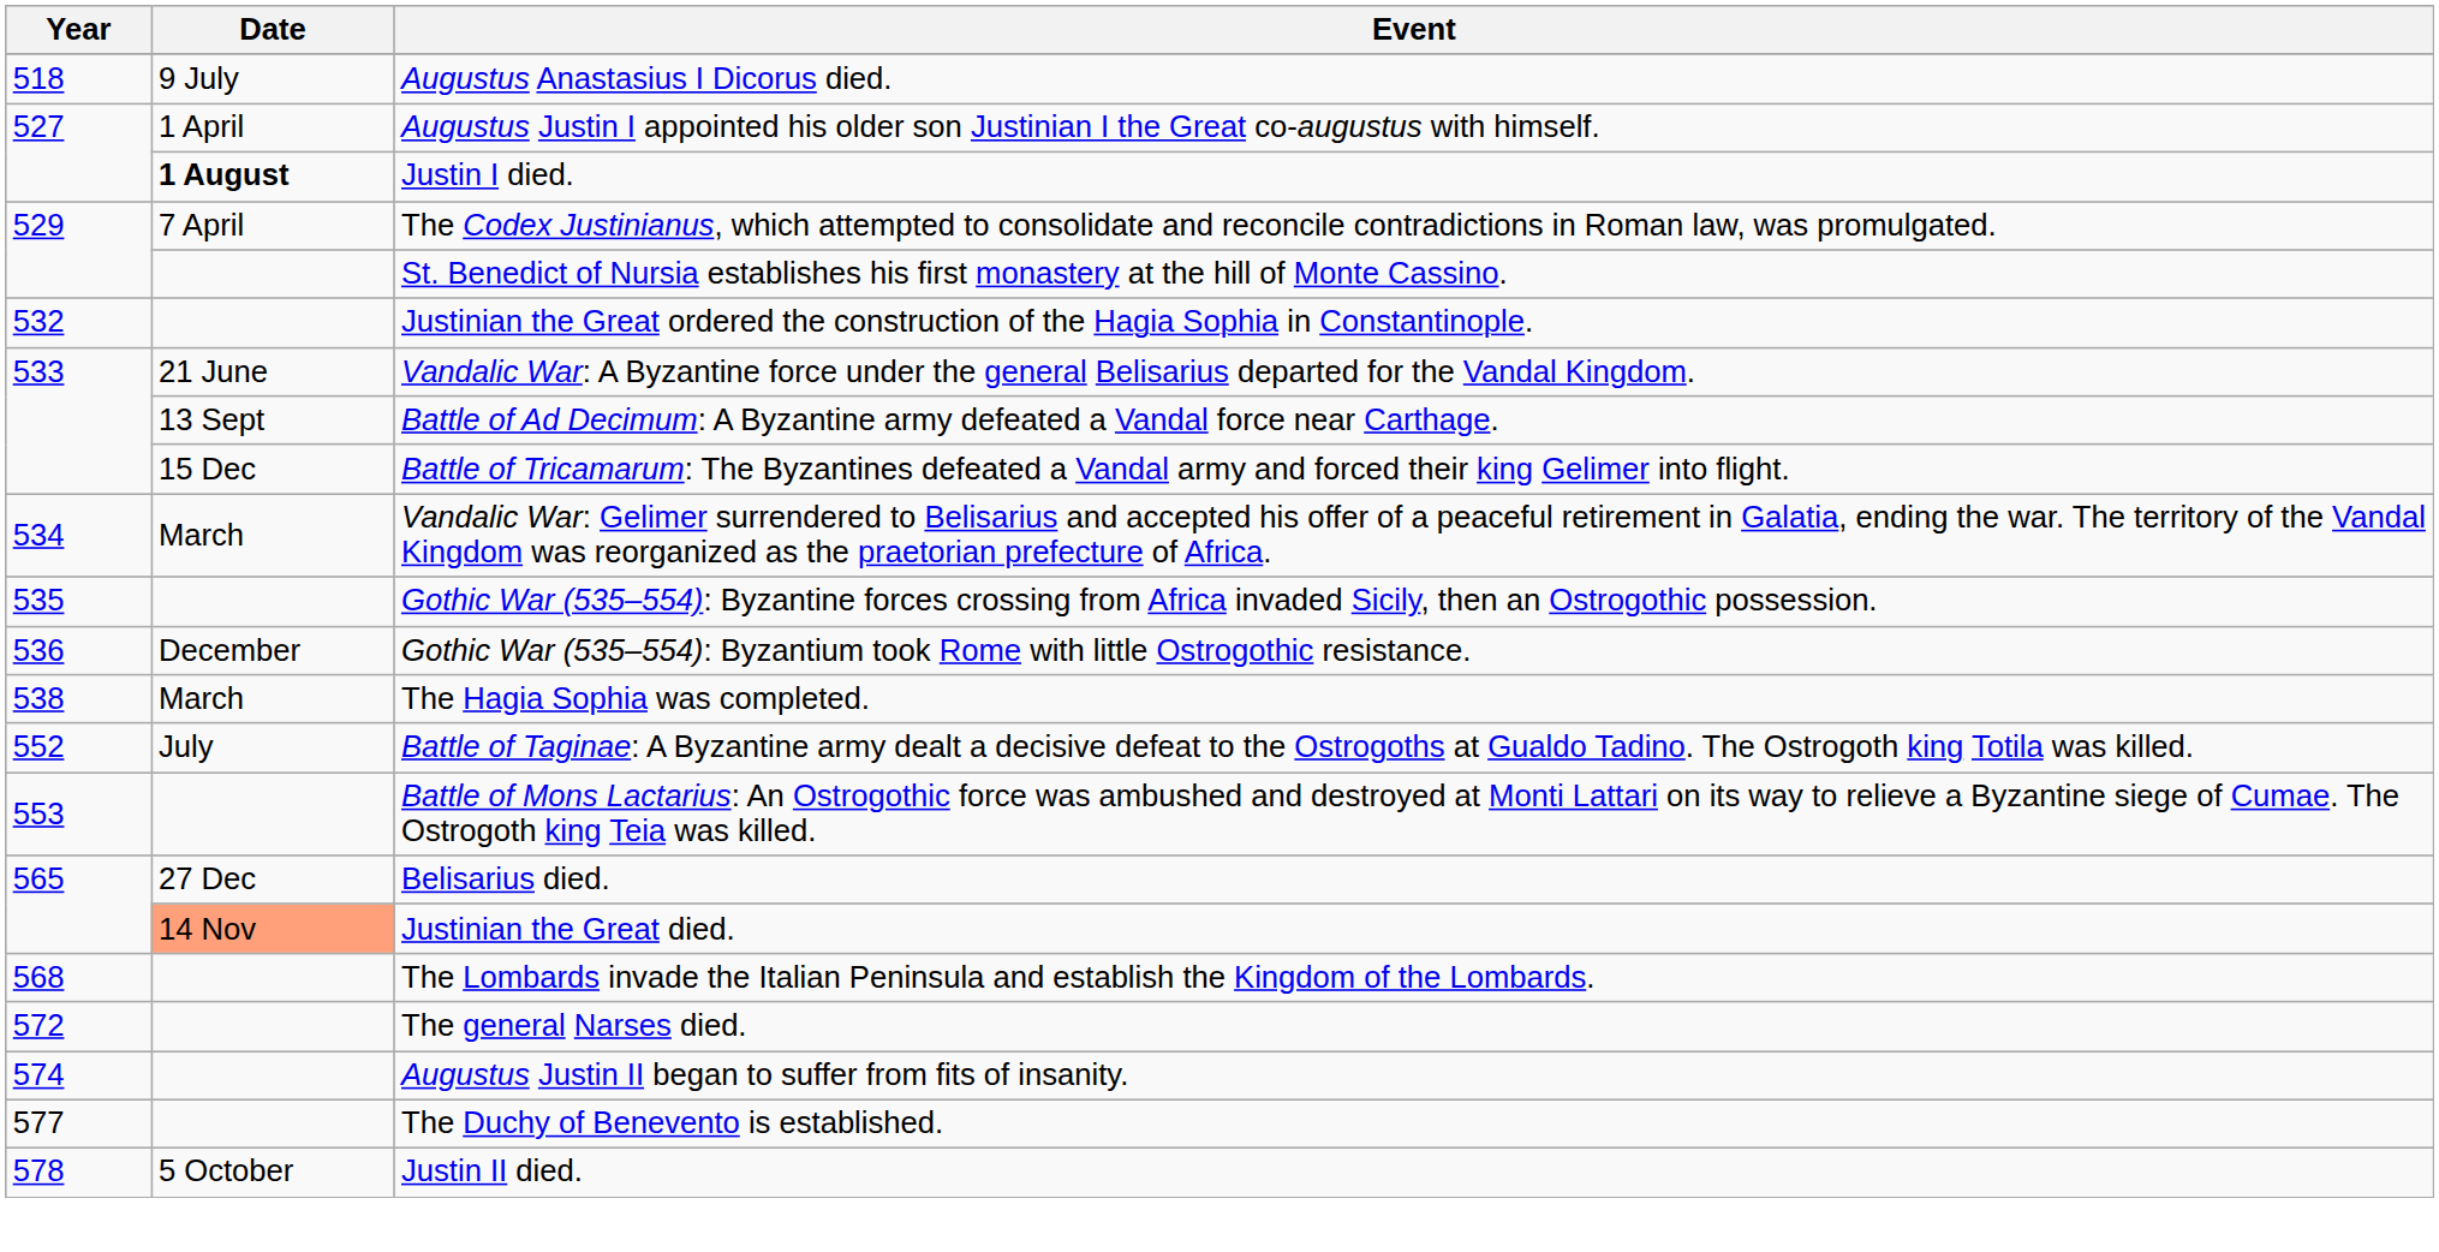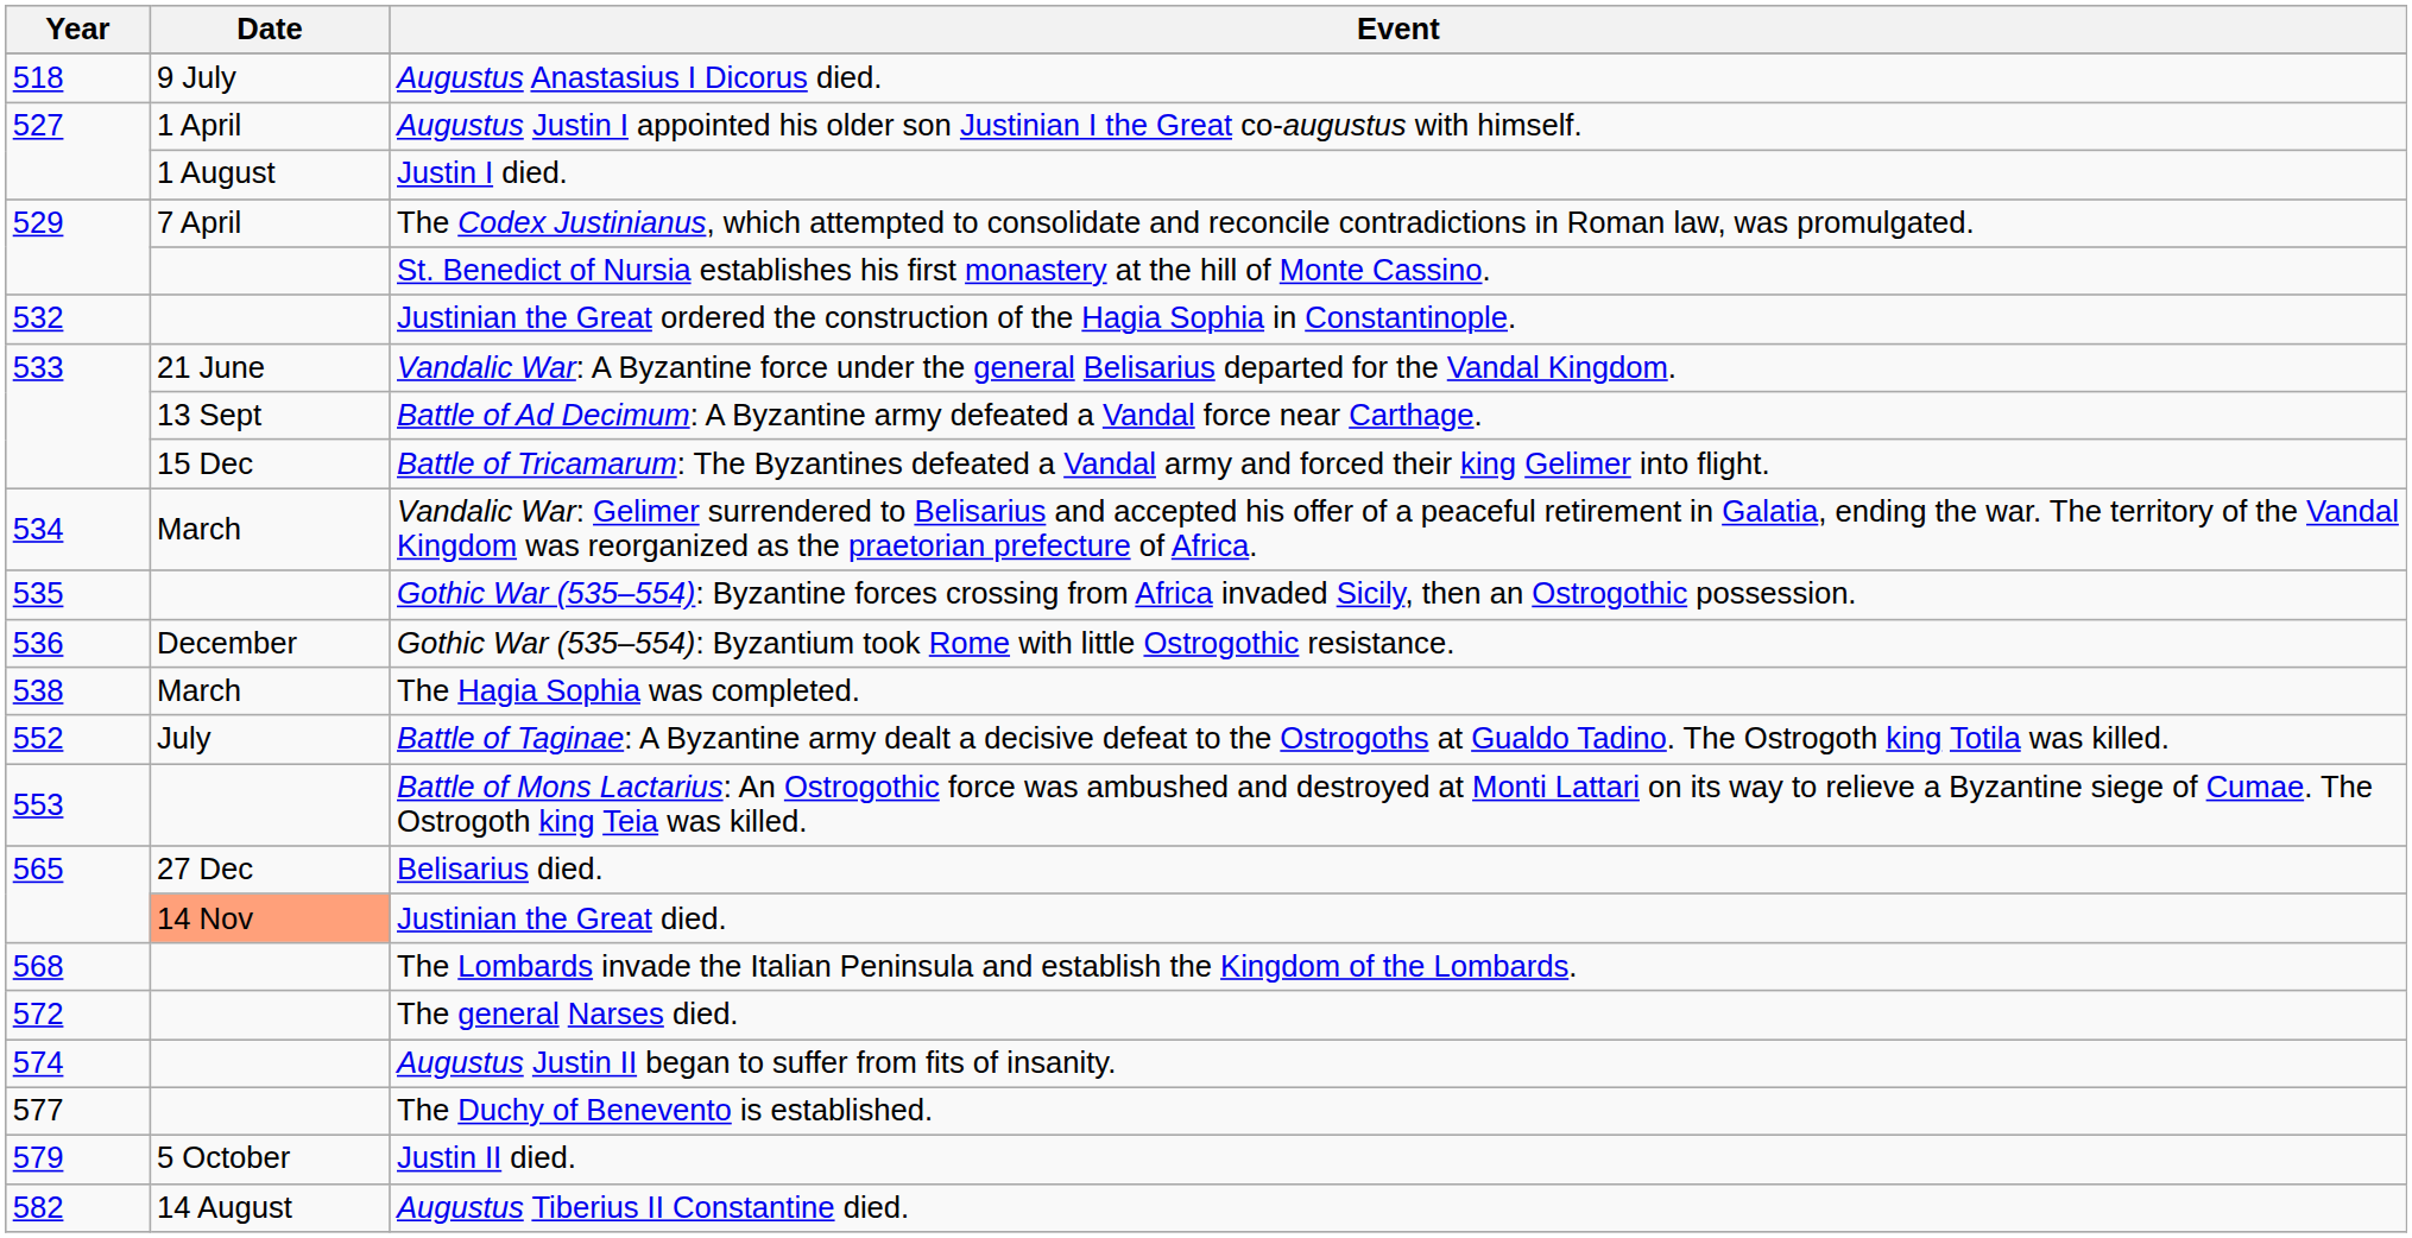Justin I died. | Date: bold -> normal
Justin II died. | Year: 578 -> 579
+ row: 582 | 14 August | Augustus Tiberius II Constantine died.
